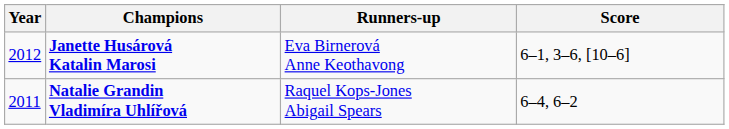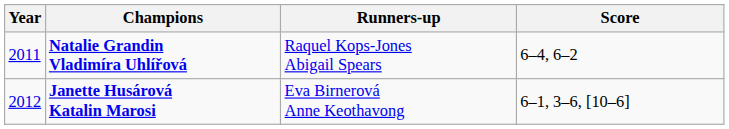rows swapped: Janette Husárová Katalin Marosi <-> Natalie Grandin Vladimíra Uhlířová
